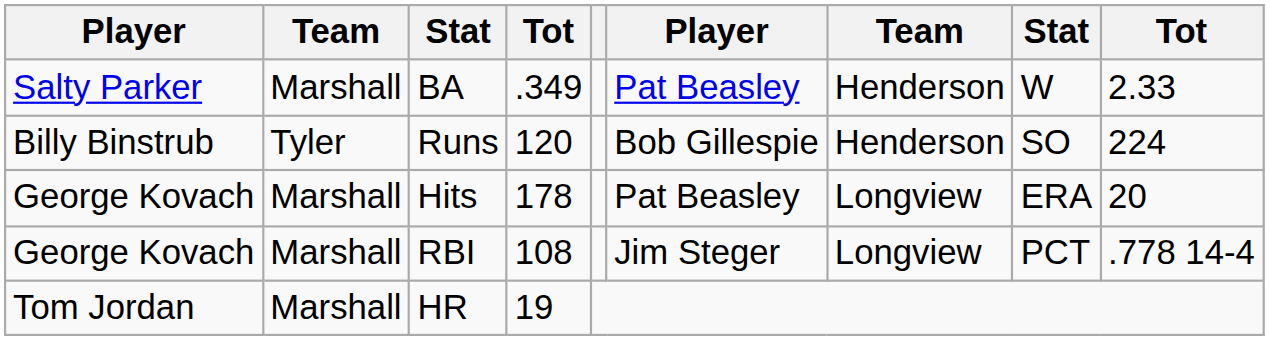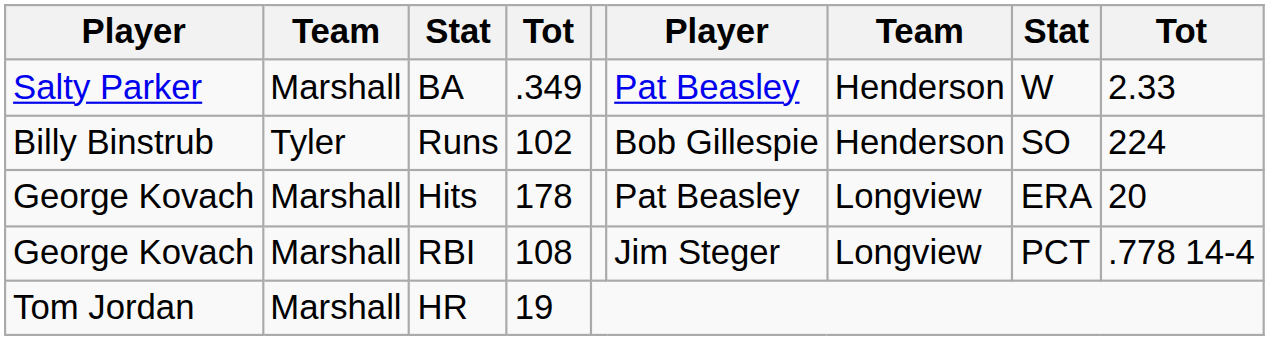Runs | column 4: 120 -> 102
